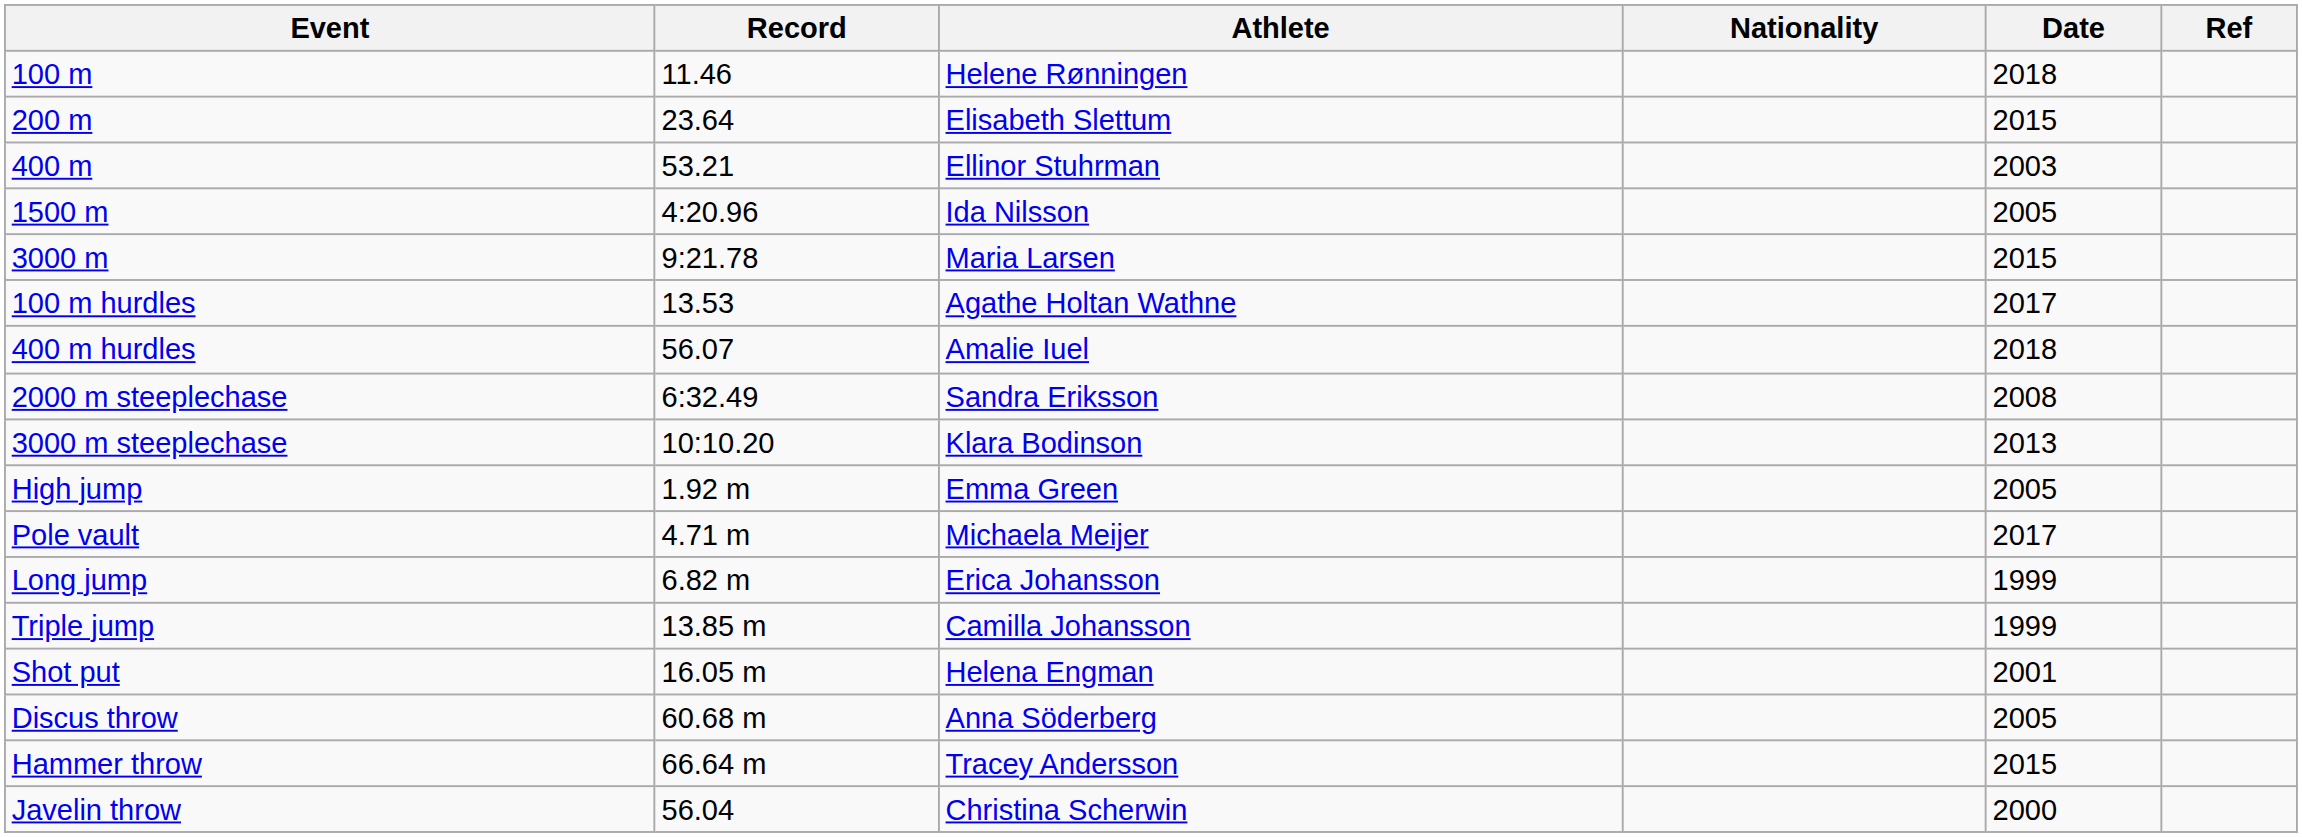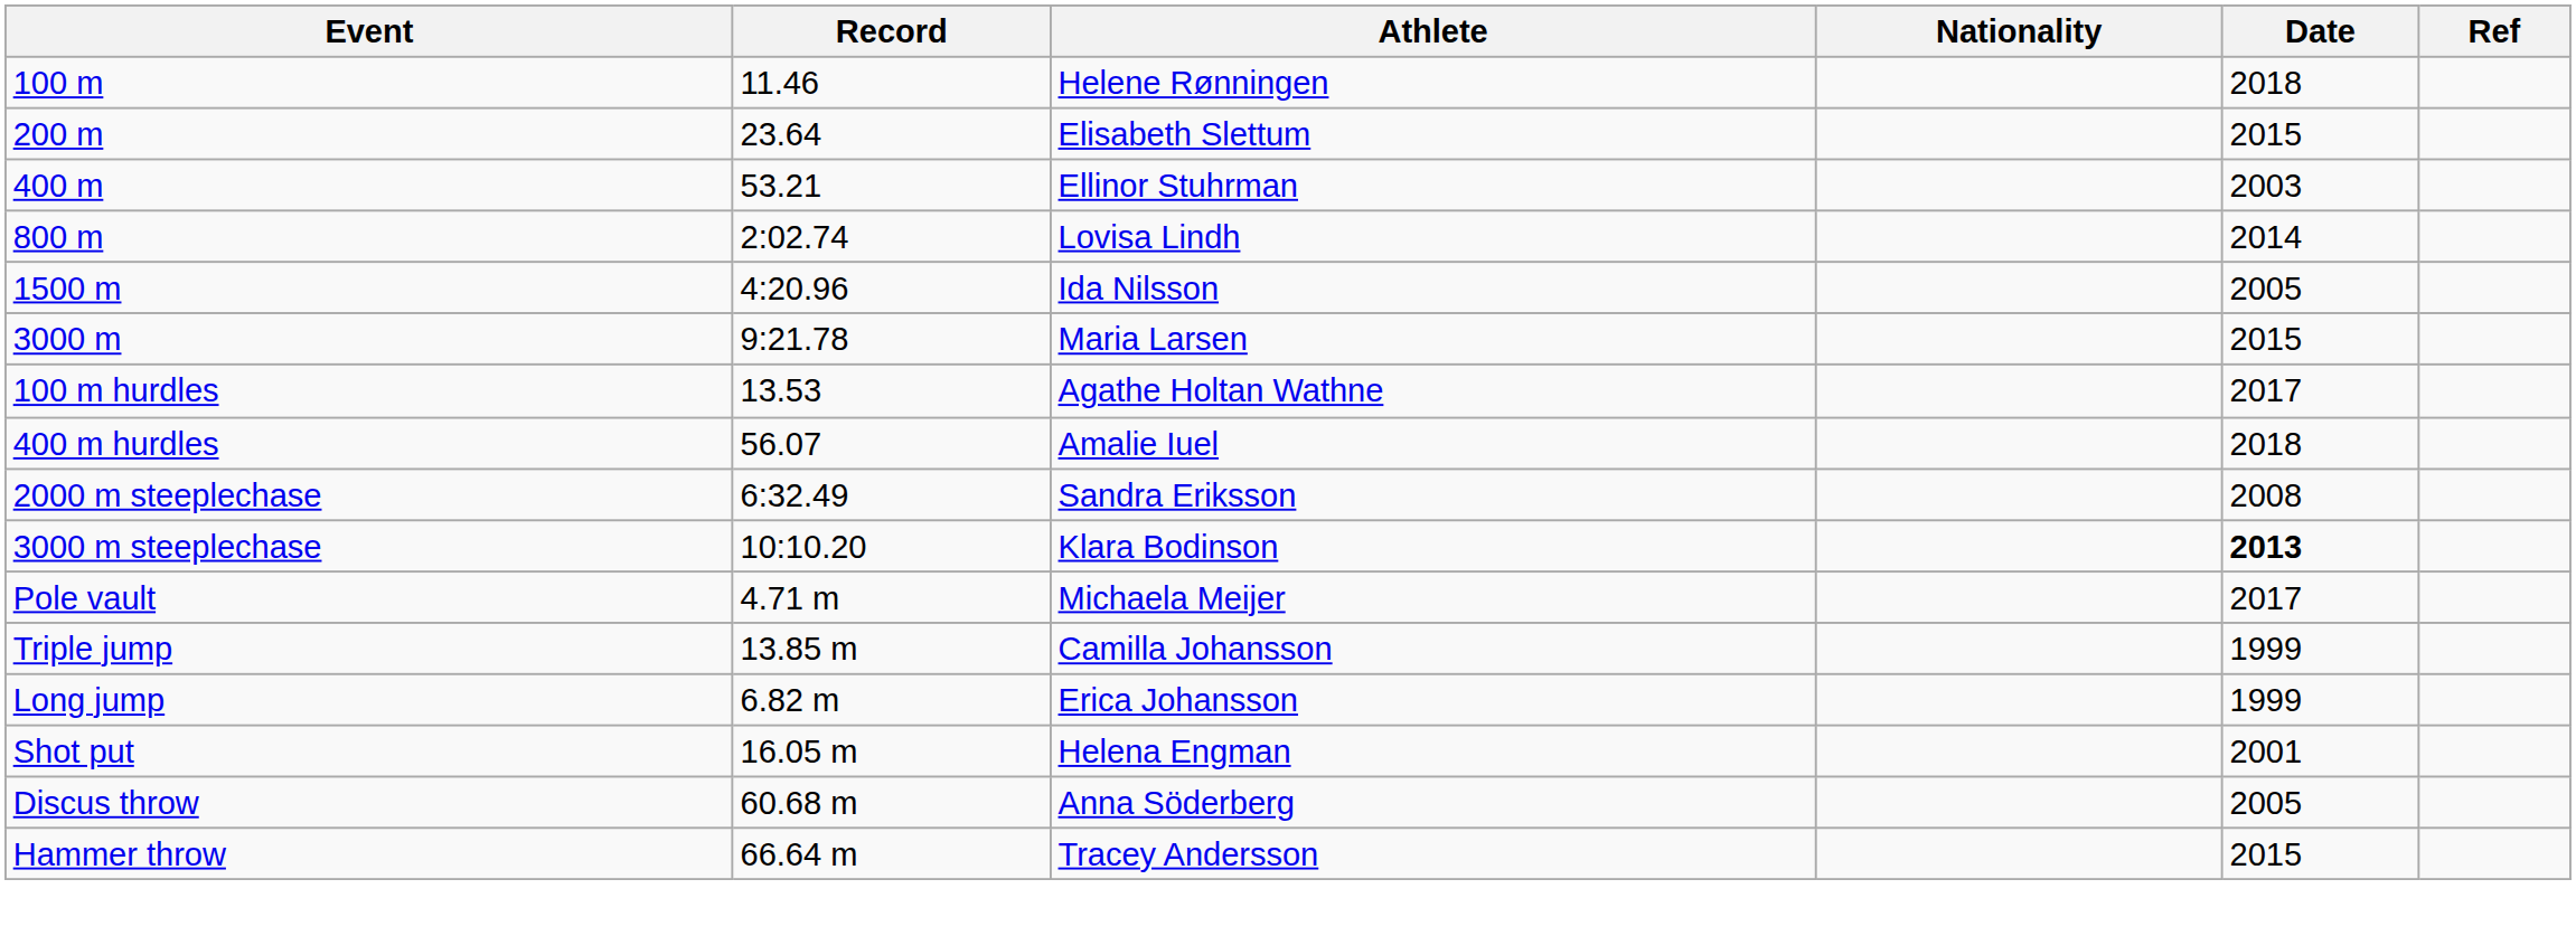+ row: 800 m | 2:02.74 | Lovisa Lindh | 2014
3000 m steeplechase | Date: normal -> bold
- row: High jump | 1.92 m | Emma Green | 2005
rows swapped: Long jump <-> Triple jump
- row: Javelin throw | 56.04 | Christina Scherwin | 2000
